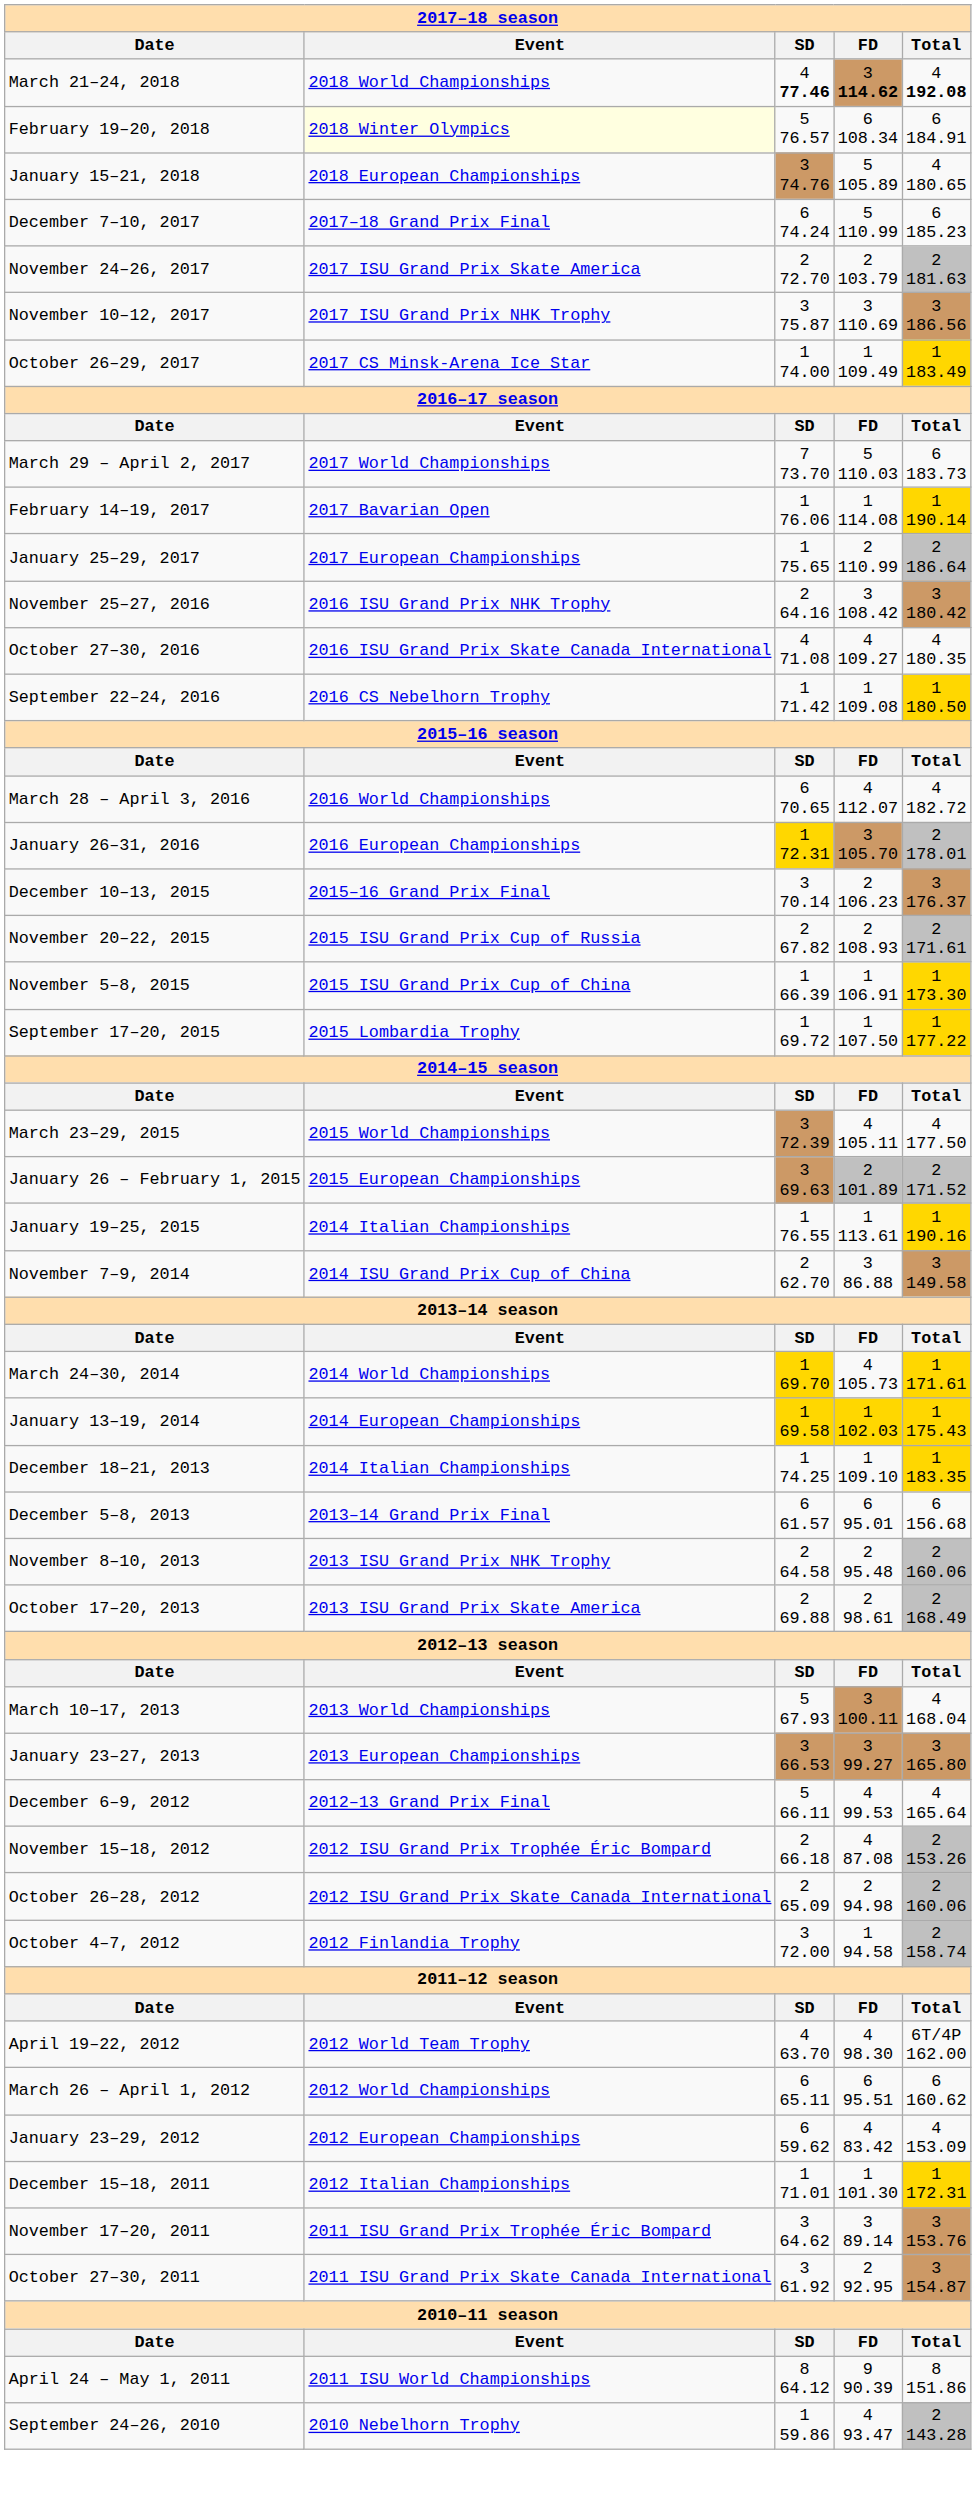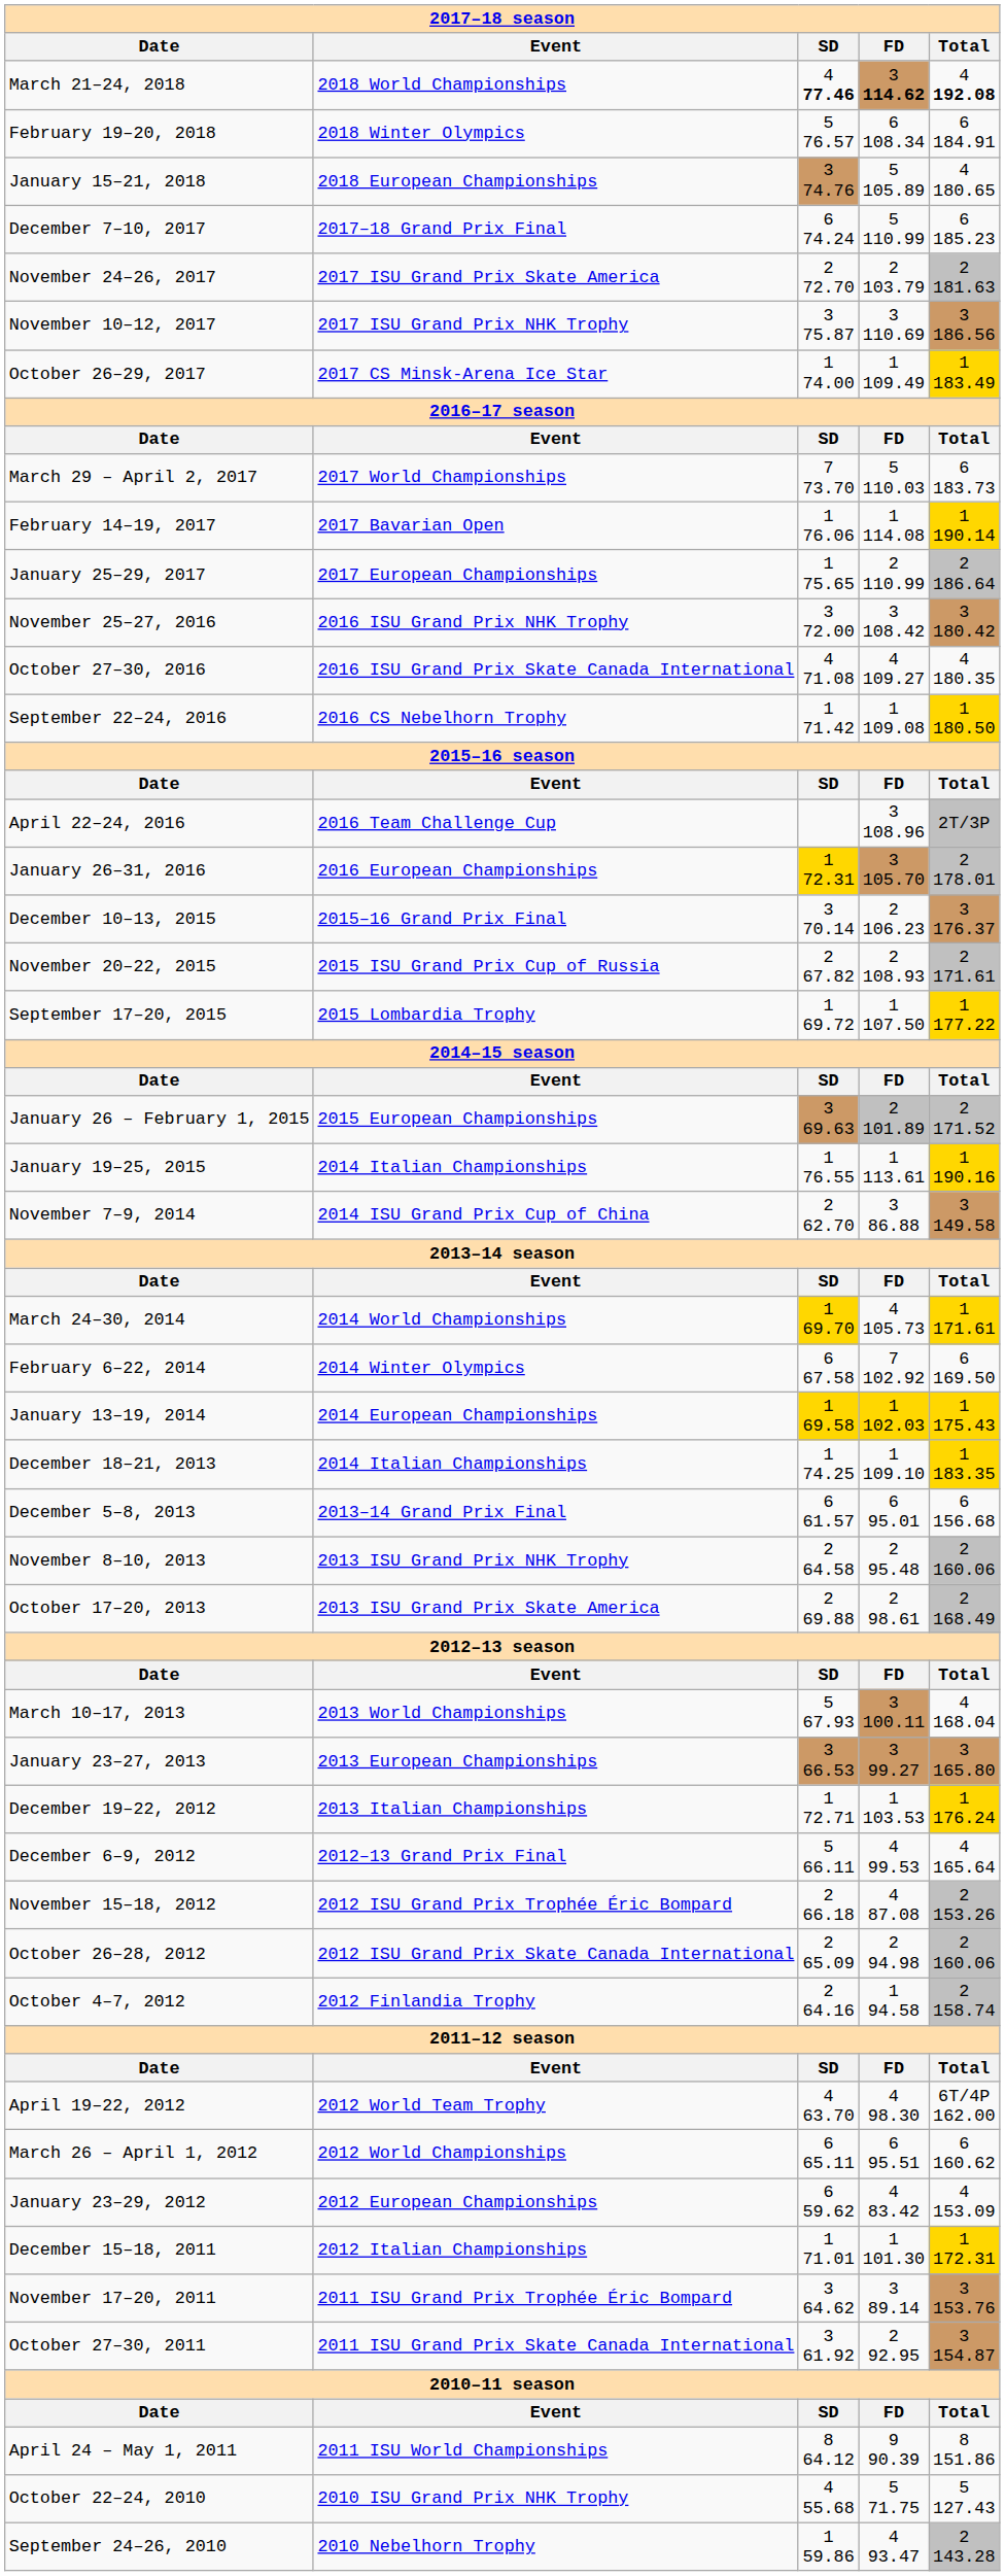February 19–20, 2018 | Event: lightyellow background -> no background
November 25–27, 2016 | SD: 2 64.16 -> 3 72.00
+ row: April 22–24, 2016 | 2016 Team Challenge Cup | 3 108.96 | 2T/3P
- row: March 28 – April 3, 2016 | 2016 World Championships | 6 70.65 | 4 112.07 | 4 182.72
- row: November 5–8, 2015 | 2015 ISU Grand Prix Cup of China | 1 66.39 | 1 106.91 | 1 173.30
- row: March 23–29, 2015 | 2015 World Championships | 3 72.39 | 4 105.11 | 4 177.50
+ row: February 6–22, 2014 | 2014 Winter Olympics | 6 67.58 | 7 102.92 | 6 169.50
+ row: December 19–22, 2012 | 2013 Italian Championships | 1 72.71 | 1 103.53 | 1 176.24
October 4–7, 2012 | SD: 3 72.00 -> 2 64.16
+ row: October 22–24, 2010 | 2010 ISU Grand Prix NHK Trophy | 4 55.68 | 5 71.75 | 5 127.43
